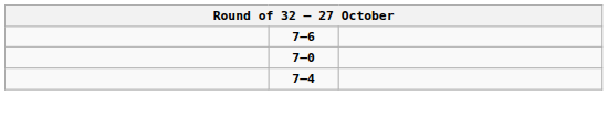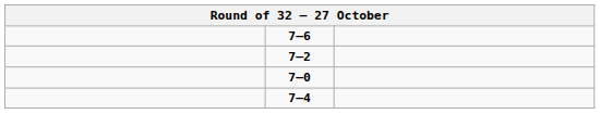+ row: 7–2
